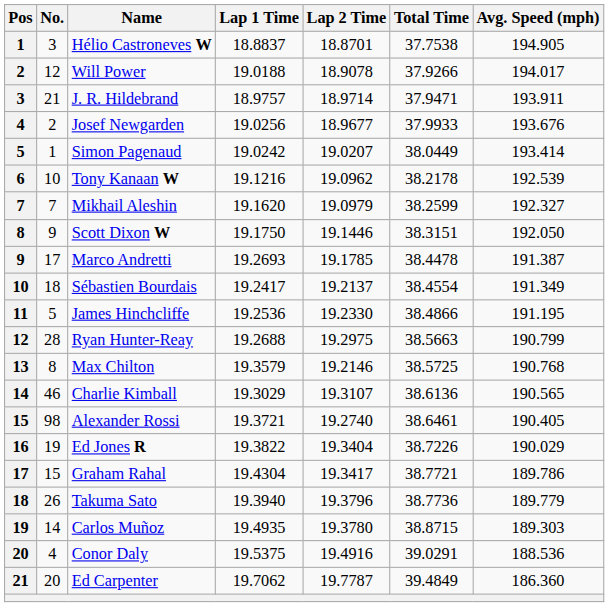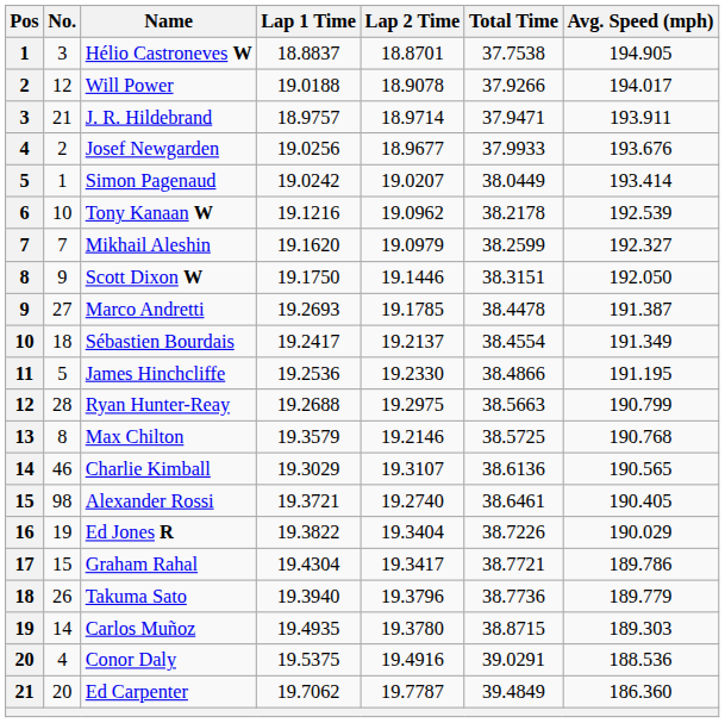Marco Andretti | No.: 17 -> 27
